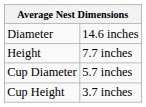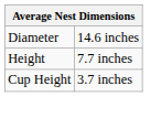- row: Cup Diameter | 5.7 inches
